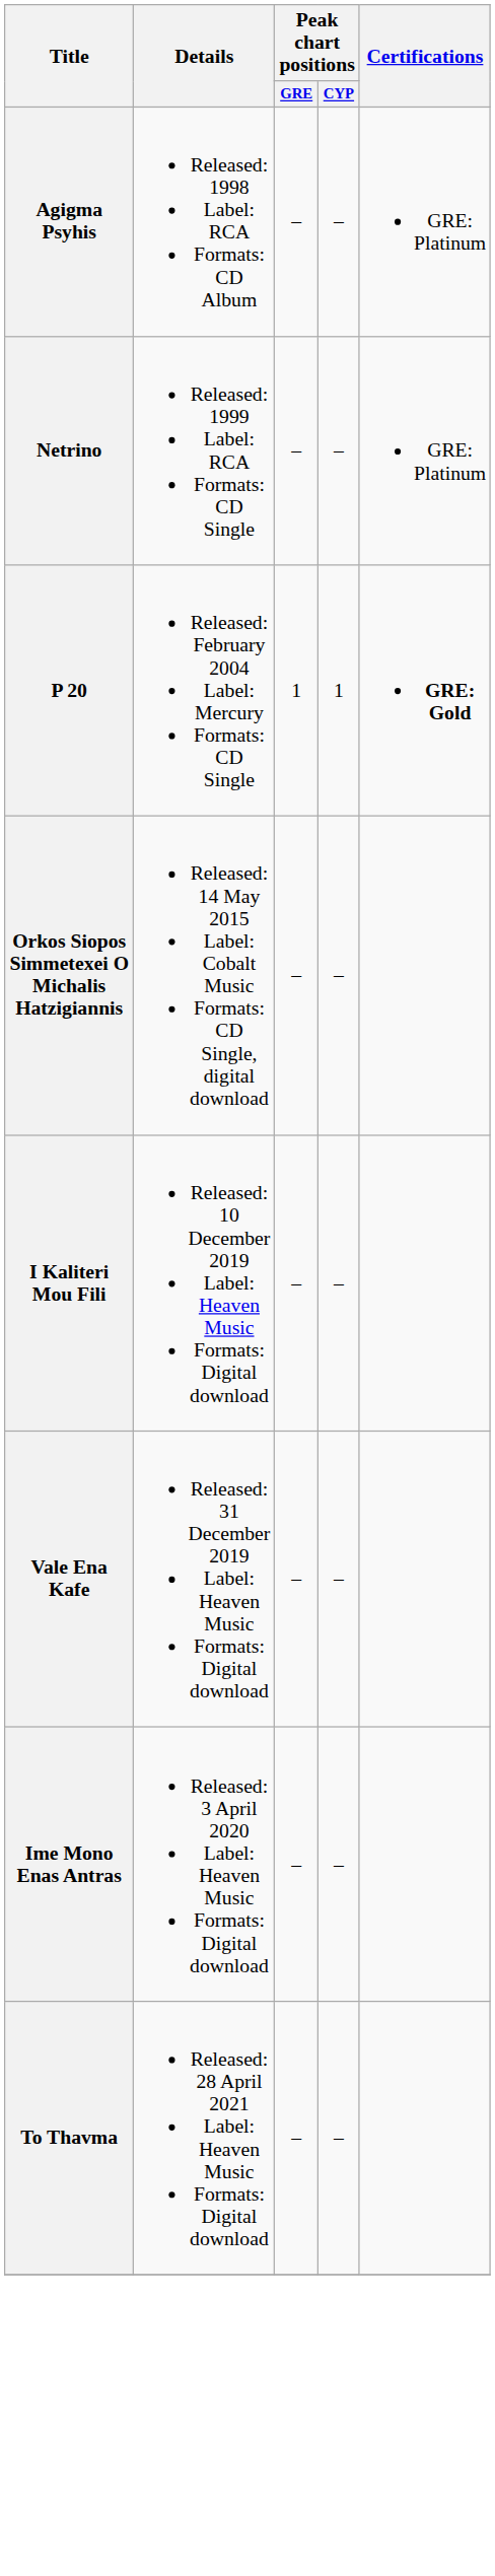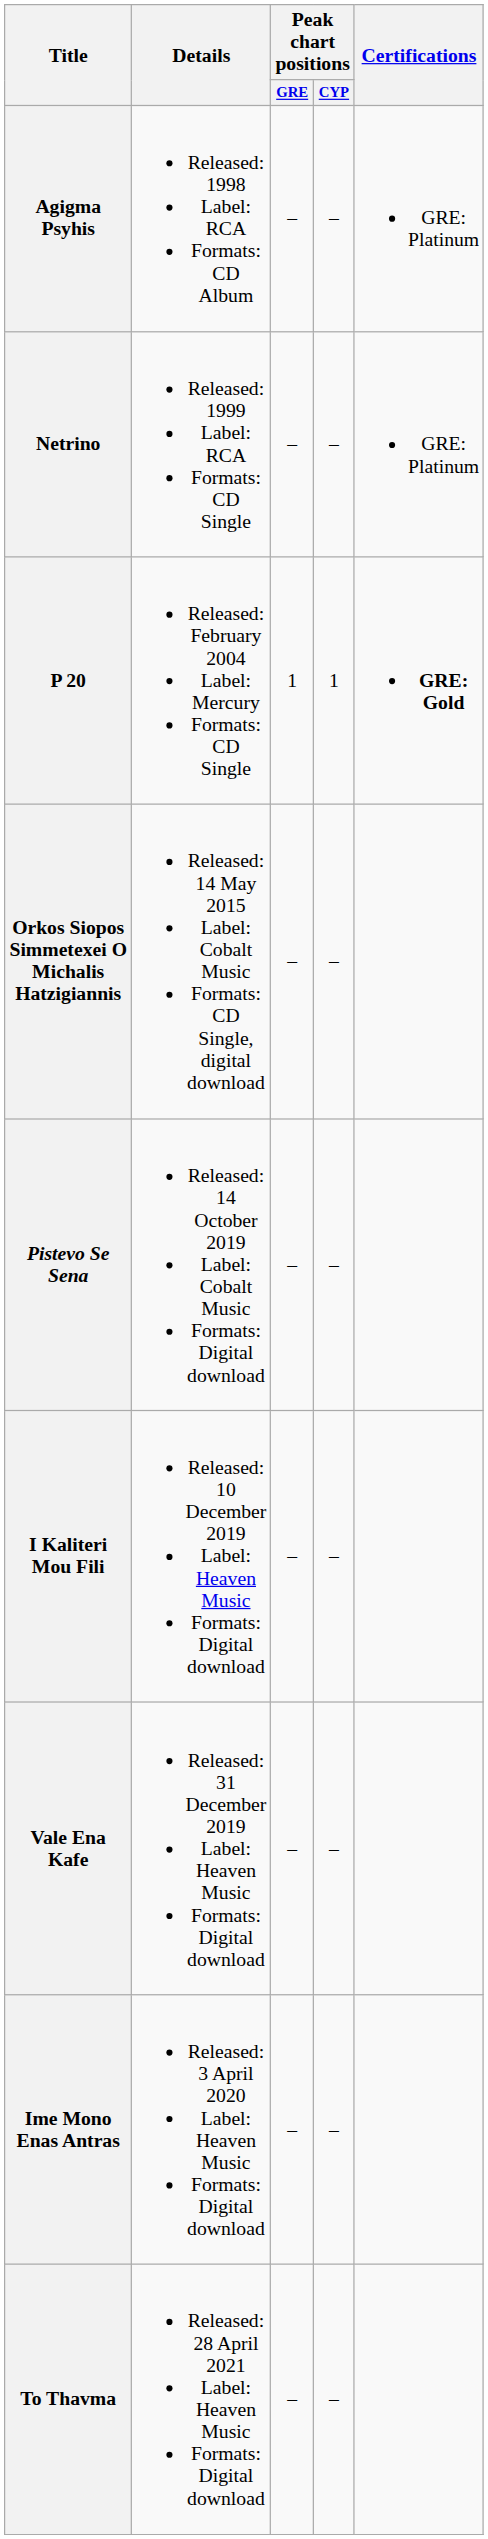+ row: Pistevo Se Sena | Released: 14 October 2019 Label: Cobalt Music Formats: Digital download | – | –
